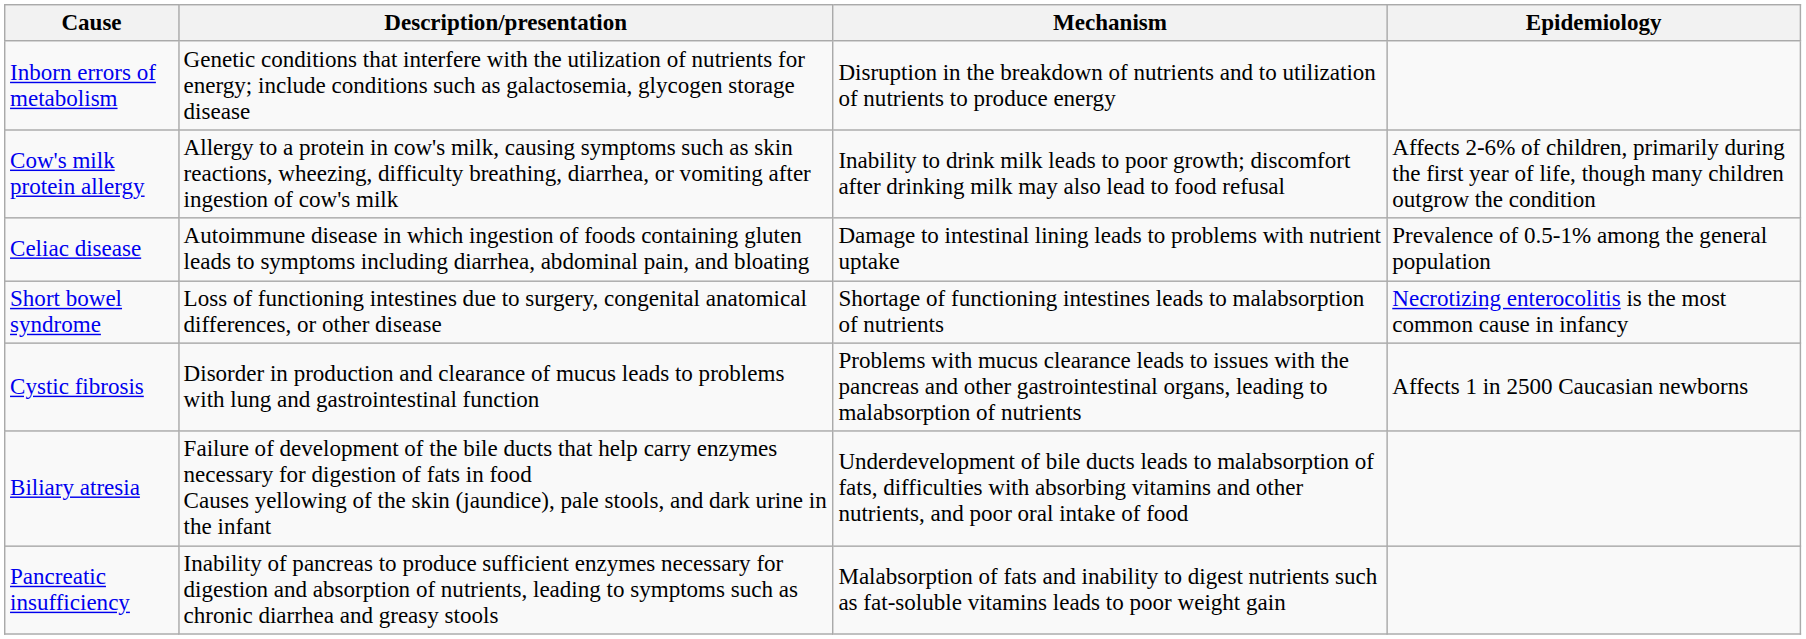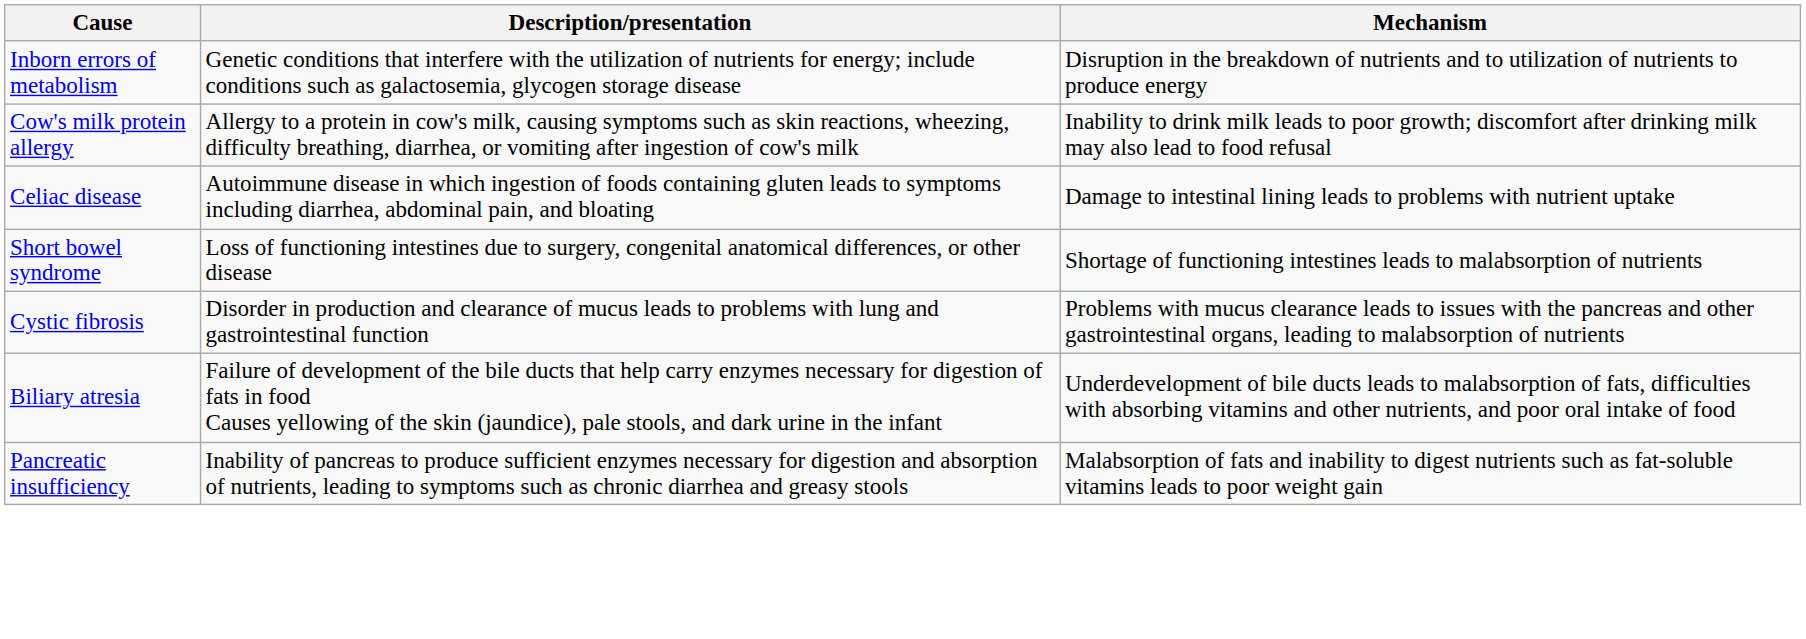- column: Epidemiology | Affects 2-6% of children, primarily during the first year of life, though many children outgrow the condition | Prevalence of 0.5-1% among the general population | Necrotizing enterocolitis is the most common cause in infancy | Affects 1 in 2500 Caucasian newborns
